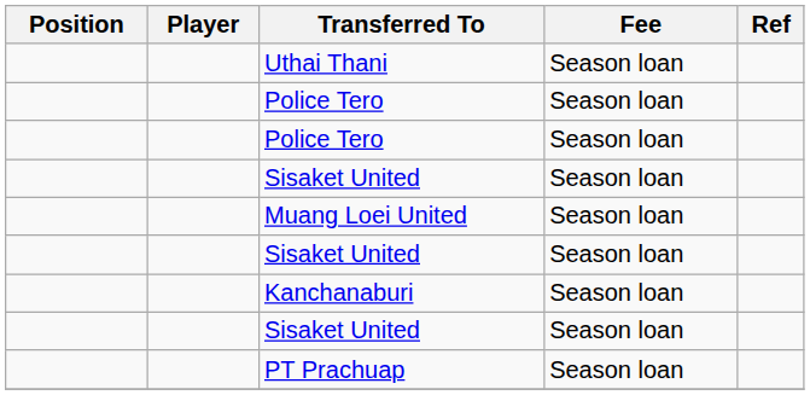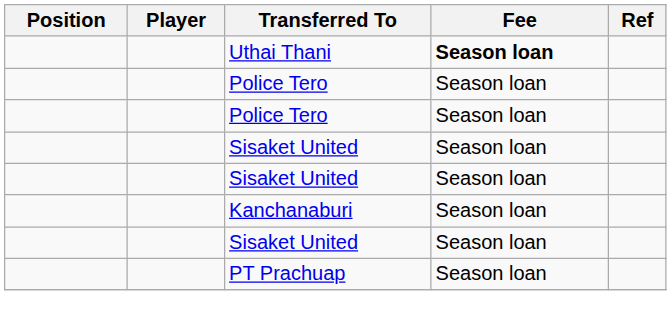Uthai Thani | Fee: normal -> bold
- row: Muang Loei United | Season loan
